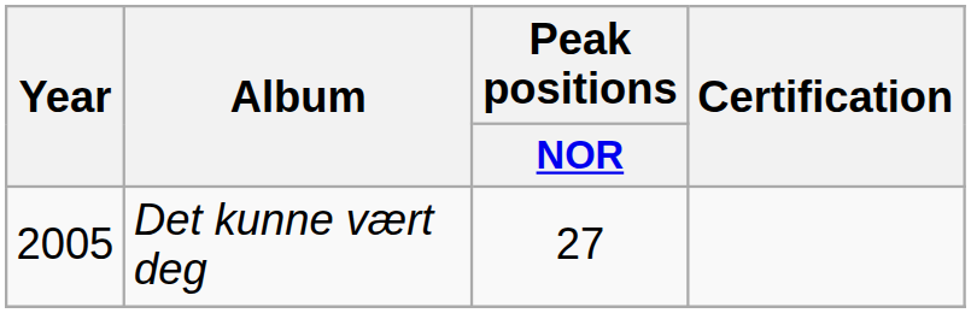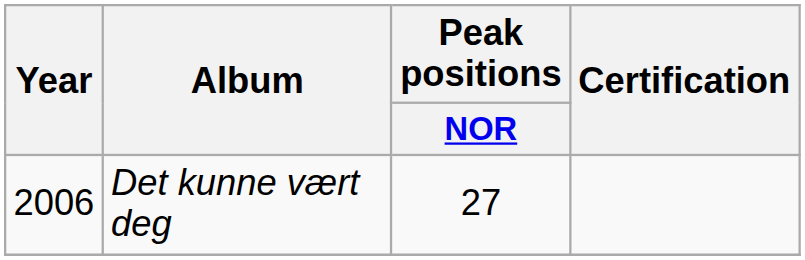Det kunne vært deg | Year: 2005 -> 2006
